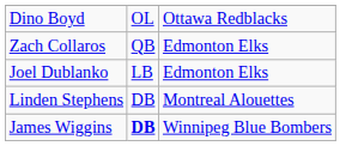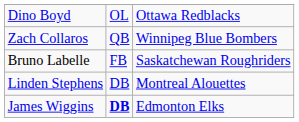Zach Collaros | column 3: Edmonton Elks -> Winnipeg Blue Bombers
- row: Joel Dublanko | LB | Edmonton Elks
+ row: Bruno Labelle | FB | Saskatchewan Roughriders
James Wiggins | column 3: Winnipeg Blue Bombers -> Edmonton Elks
